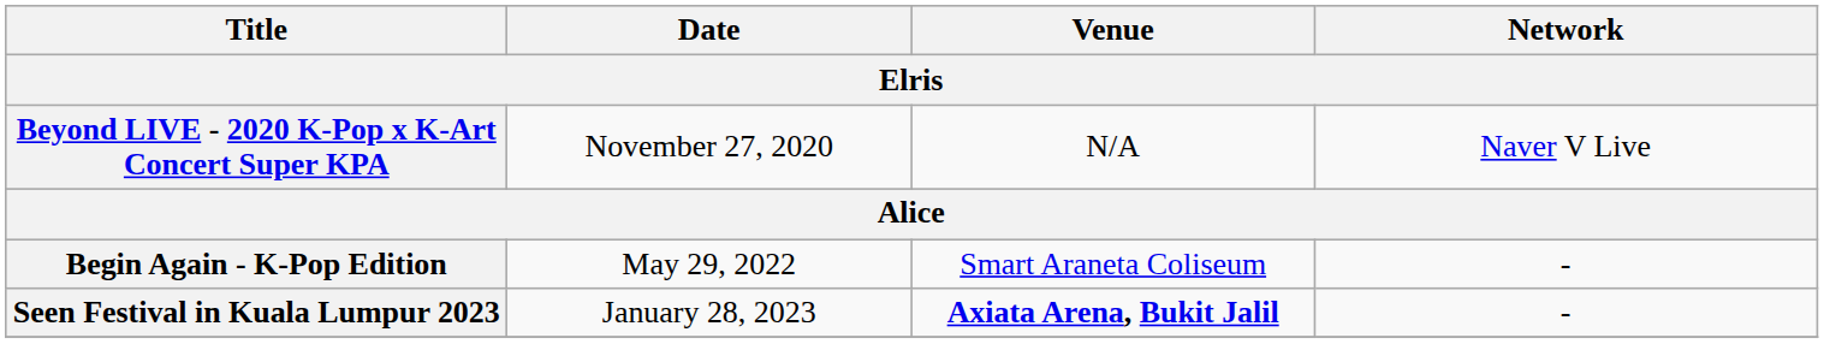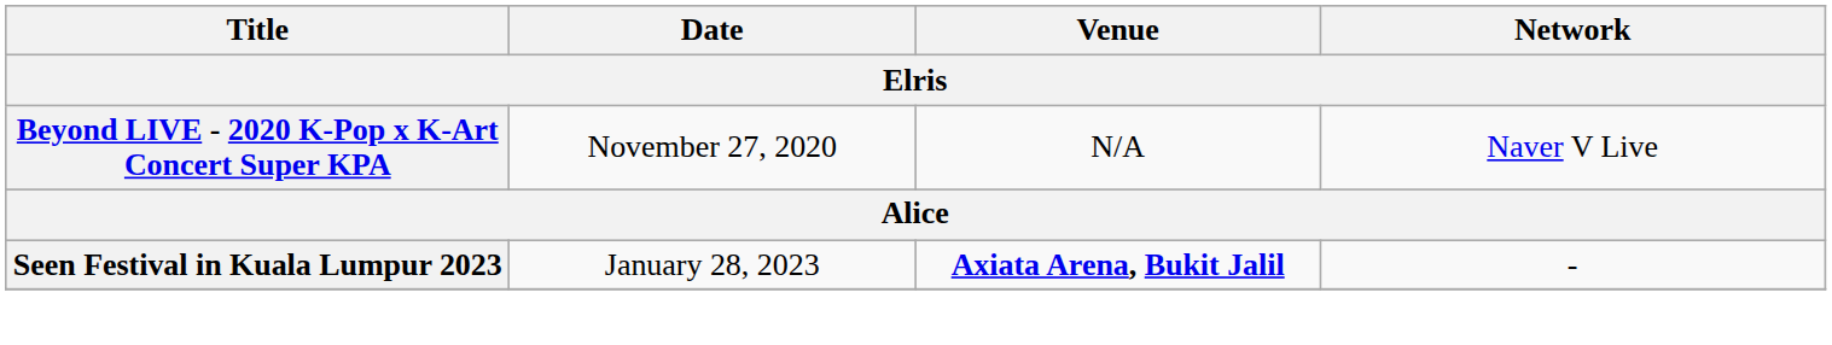- row: Begin Again - K-Pop Edition | May 29, 2022 | Smart Araneta Coliseum | -
